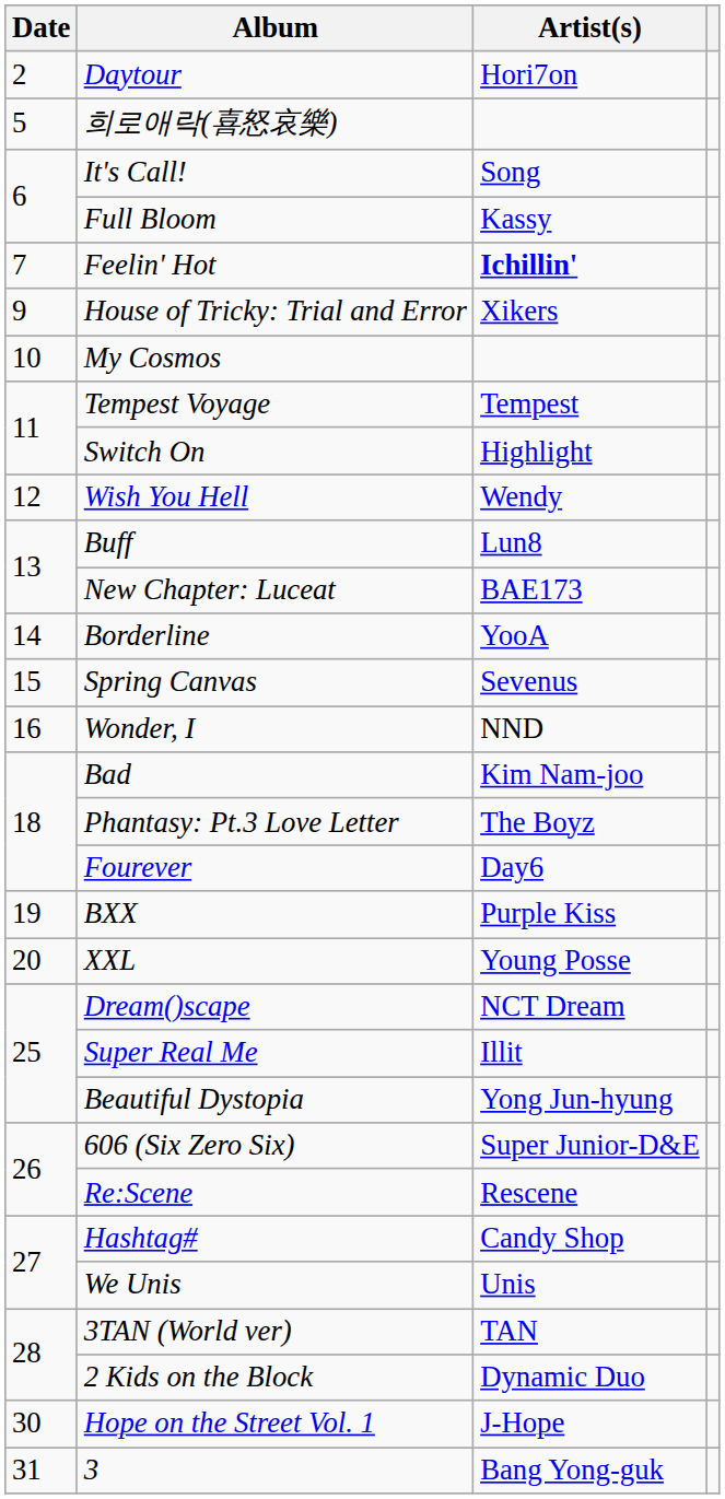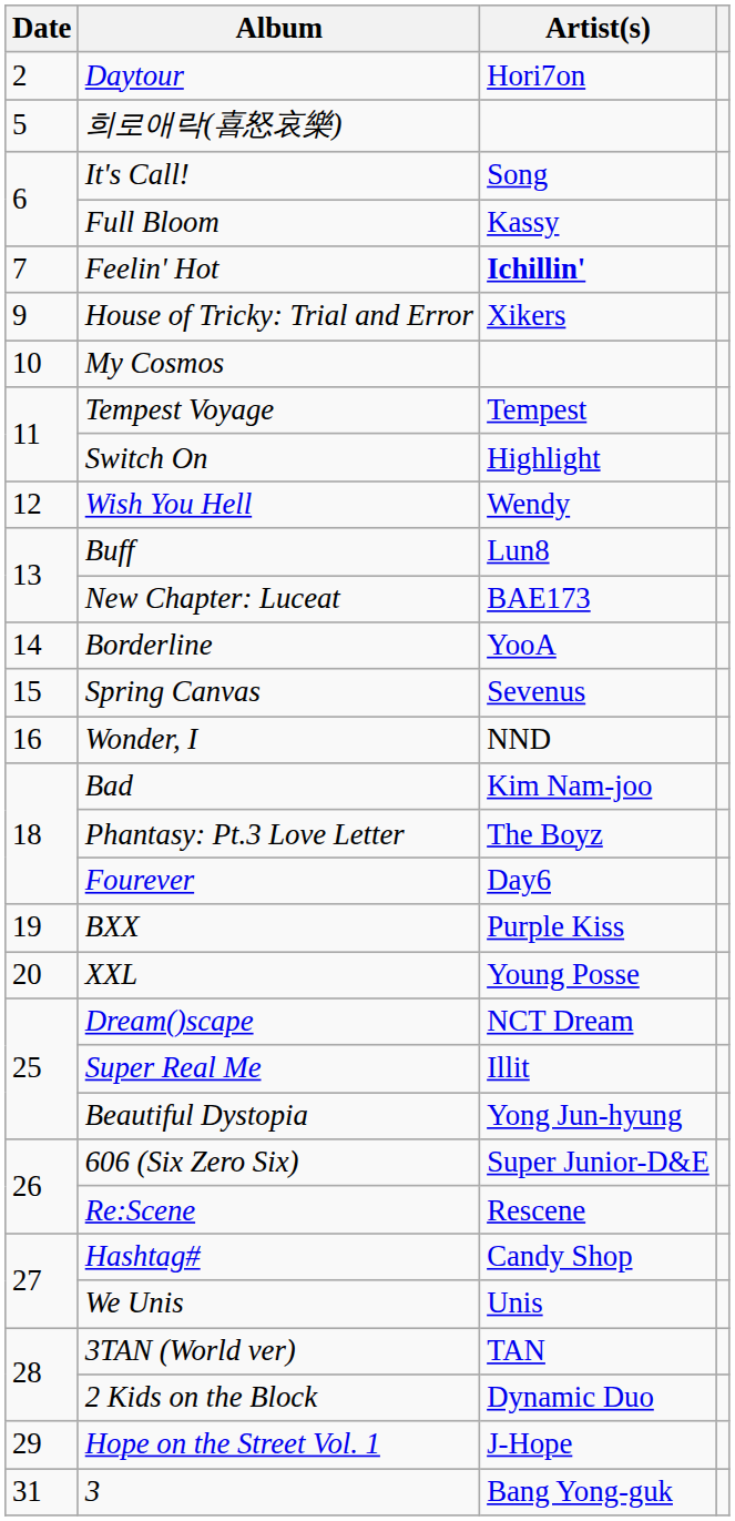Hope on the Street Vol. 1 | Date: 30 -> 29
